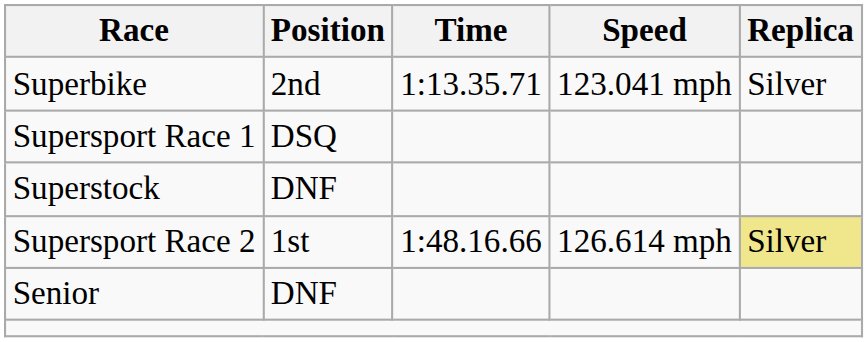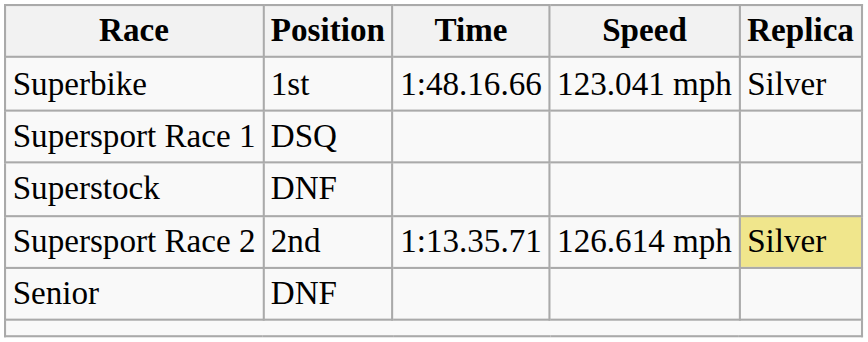Superbike | Position: 2nd -> 1st
Superbike | Time: 1:13.35.71 -> 1:48.16.66
Supersport Race 2 | Position: 1st -> 2nd
Supersport Race 2 | Time: 1:48.16.66 -> 1:13.35.71
